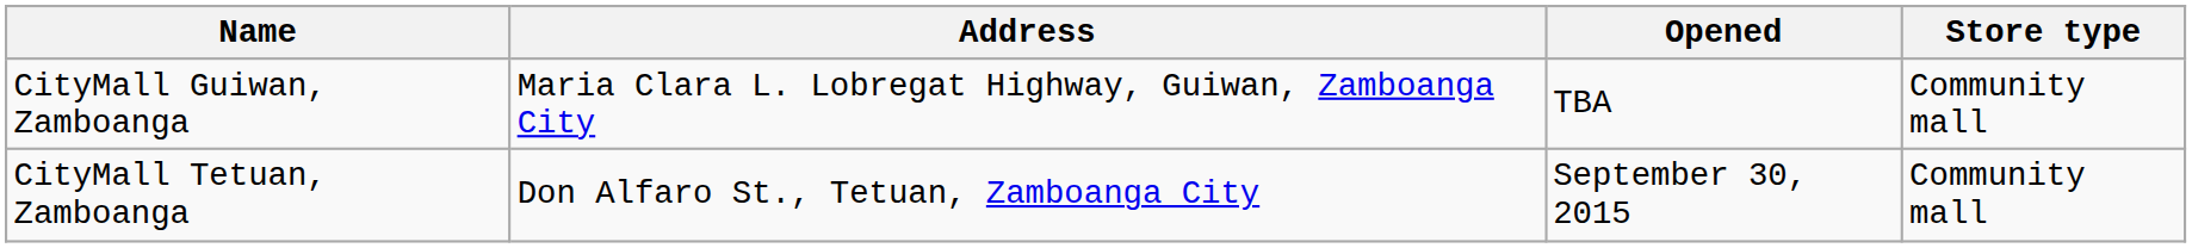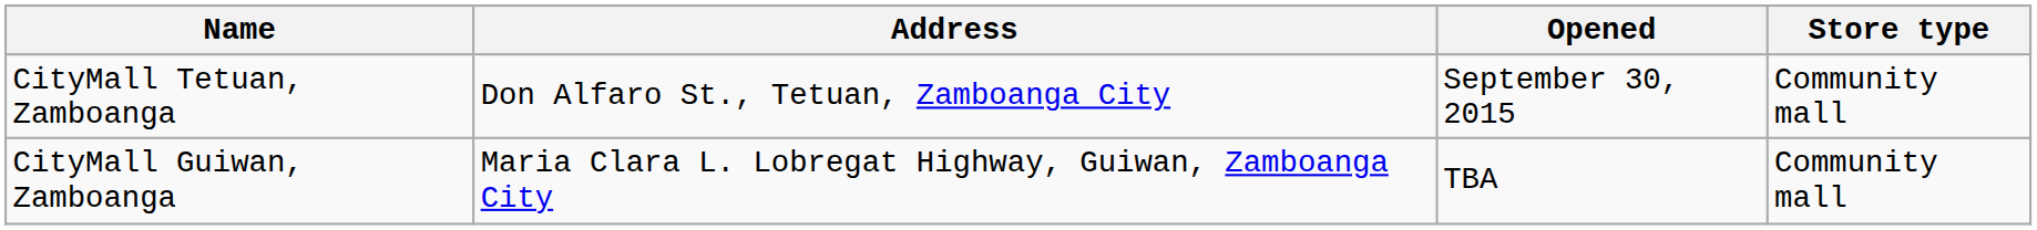rows swapped: CityMall Tetuan, Zamboanga <-> CityMall Guiwan, Zamboanga
